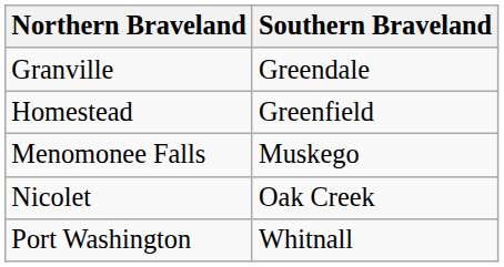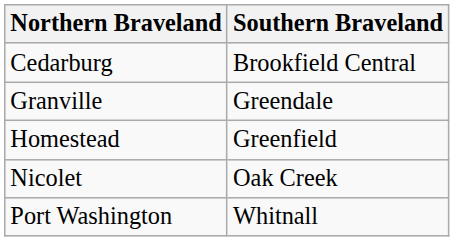+ row: Cedarburg | Brookfield Central
- row: Menomonee Falls | Muskego
